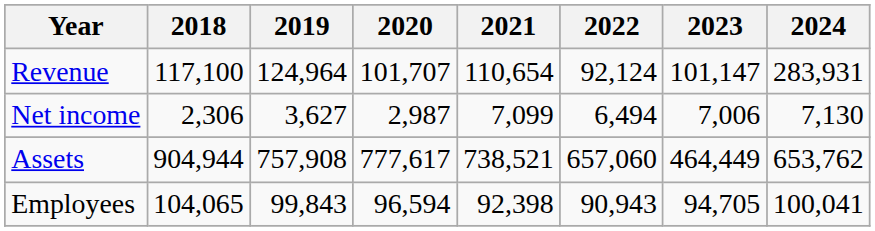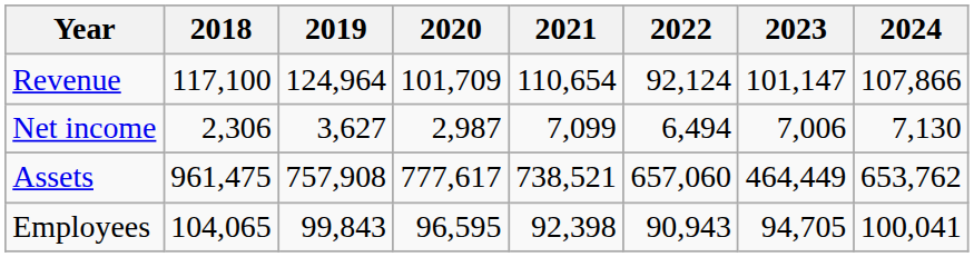Revenue | 2020: 101,707 -> 101,709
Revenue | 2024: 283,931 -> 107,866
Assets | 2018: 904,944 -> 961,475
Employees | 2020: 96,594 -> 96,595
